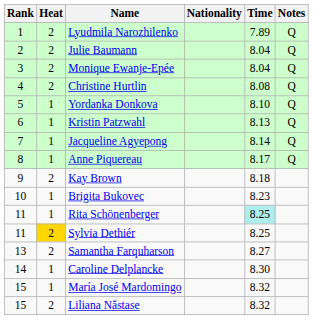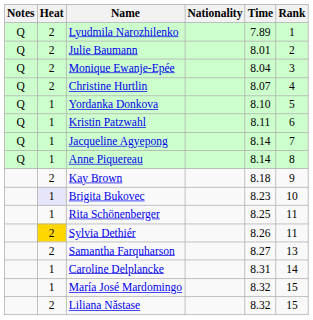columns swapped: Rank <-> Notes
Julie Baumann | Time: 8.04 -> 8.01
Christine Hurtlin | Time: 8.08 -> 8.07
Kristin Patzwahl | Time: 8.13 -> 8.11
Anne Piquereau | Time: 8.17 -> 8.14
Brigita Bukovec | Heat: no background -> lavender background
Rita Schönenberger | Time: paleturquoise background -> no background
Sylvia Dethiér | Time: 8.25 -> 8.26
Caroline Delplancke | Time: 8.30 -> 8.31
